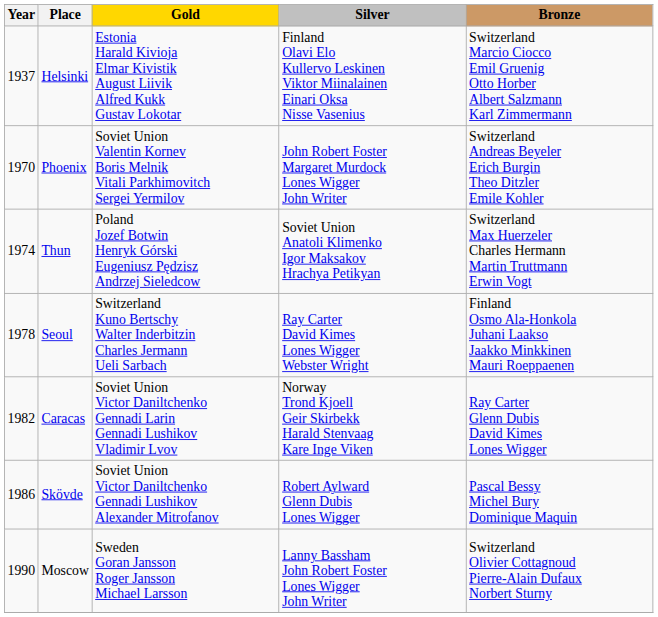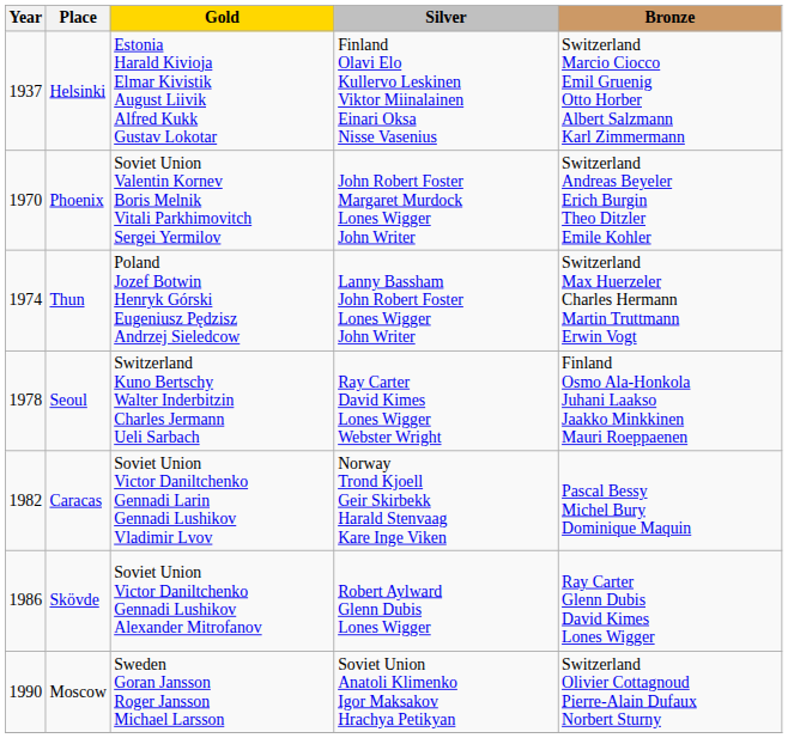Thun | Silver: Soviet Union Anatoli Klimenko Igor Maksakov Hrachya Petikyan -> Lanny Bassham John Robert Foster Lones Wigger John Writer
Caracas | Bronze: Ray Carter Glenn Dubis David Kimes Lones Wigger -> Pascal Bessy Michel Bury Dominique Maquin
Skövde | Bronze: Pascal Bessy Michel Bury Dominique Maquin -> Ray Carter Glenn Dubis David Kimes Lones Wigger
Moscow | Silver: Lanny Bassham John Robert Foster Lones Wigger John Writer -> Soviet Union Anatoli Klimenko Igor Maksakov Hrachya Petikyan
